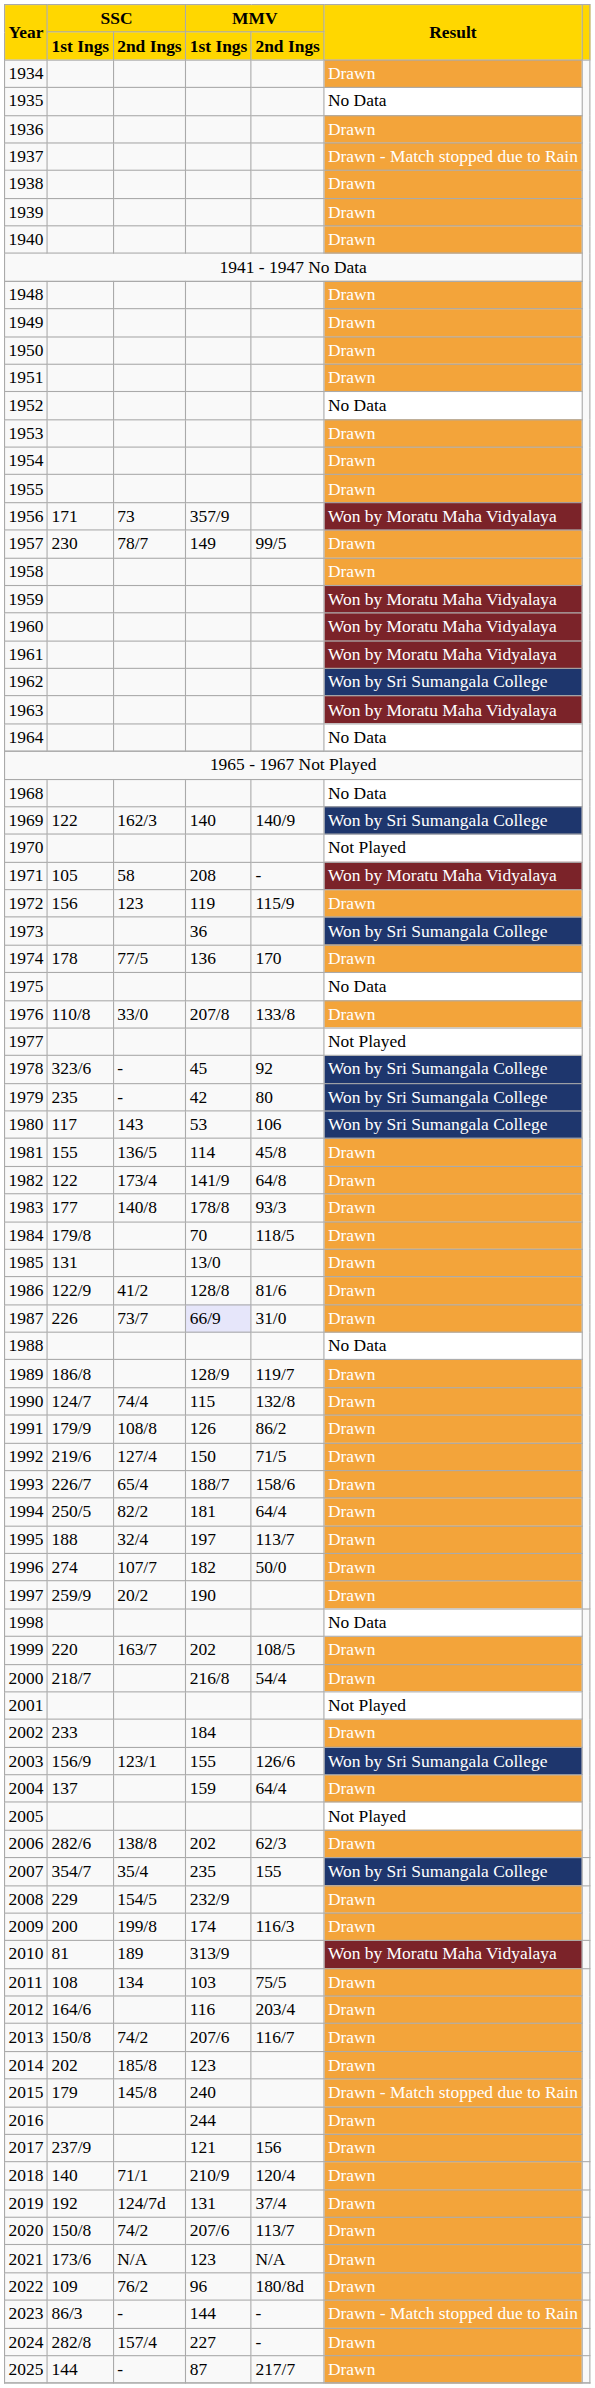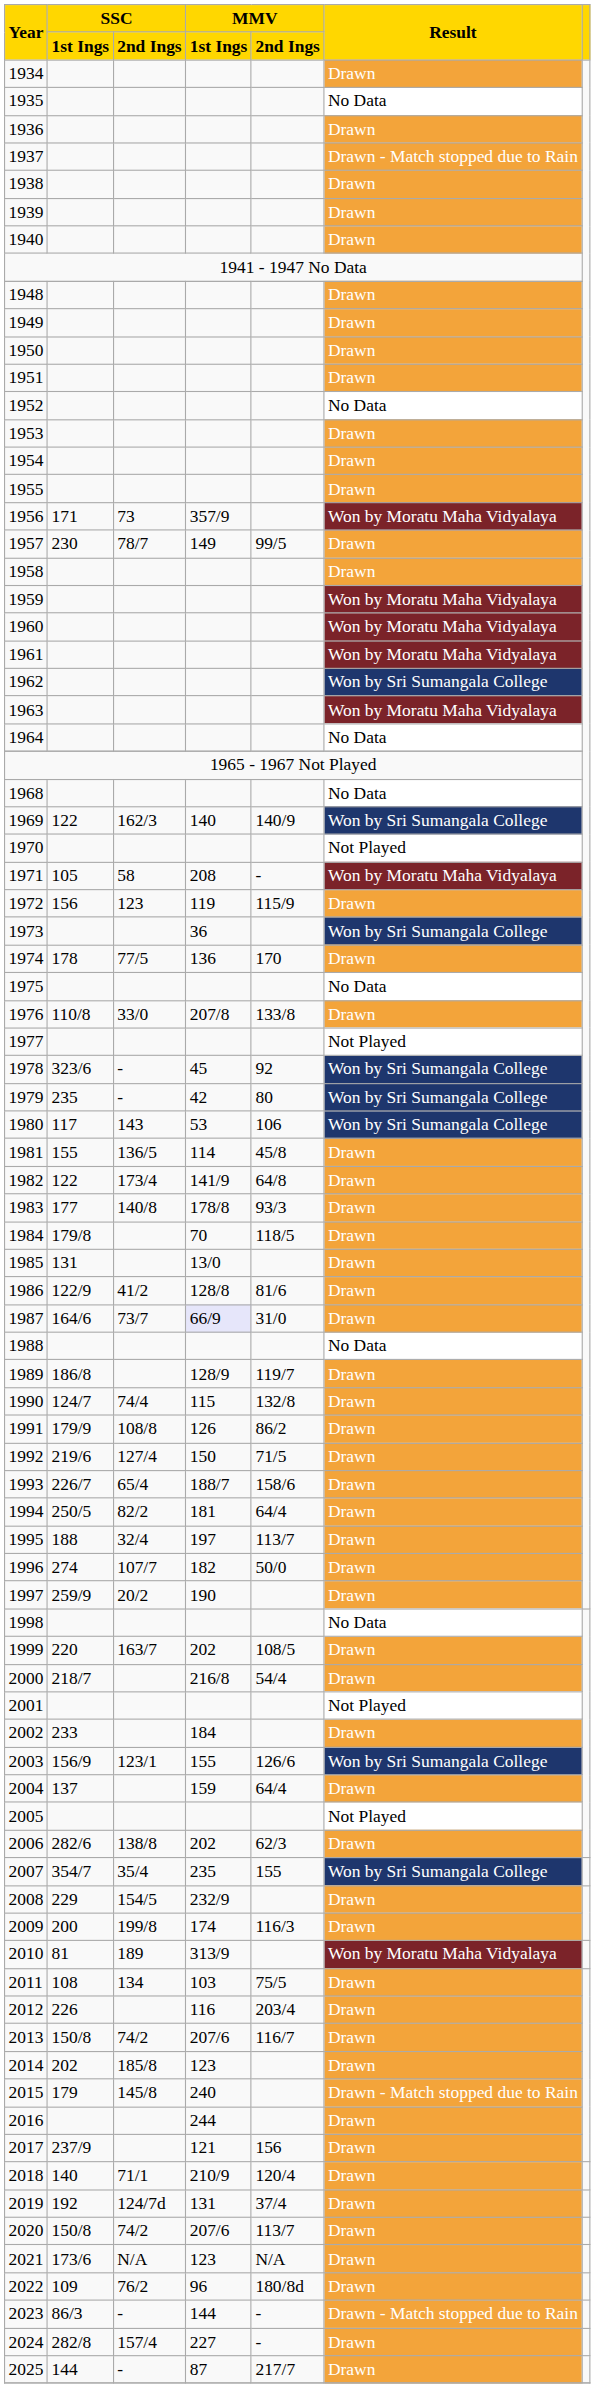1987 | SSC / 1st Ings: 226 -> 164/6
2012 | SSC / 1st Ings: 164/6 -> 226
